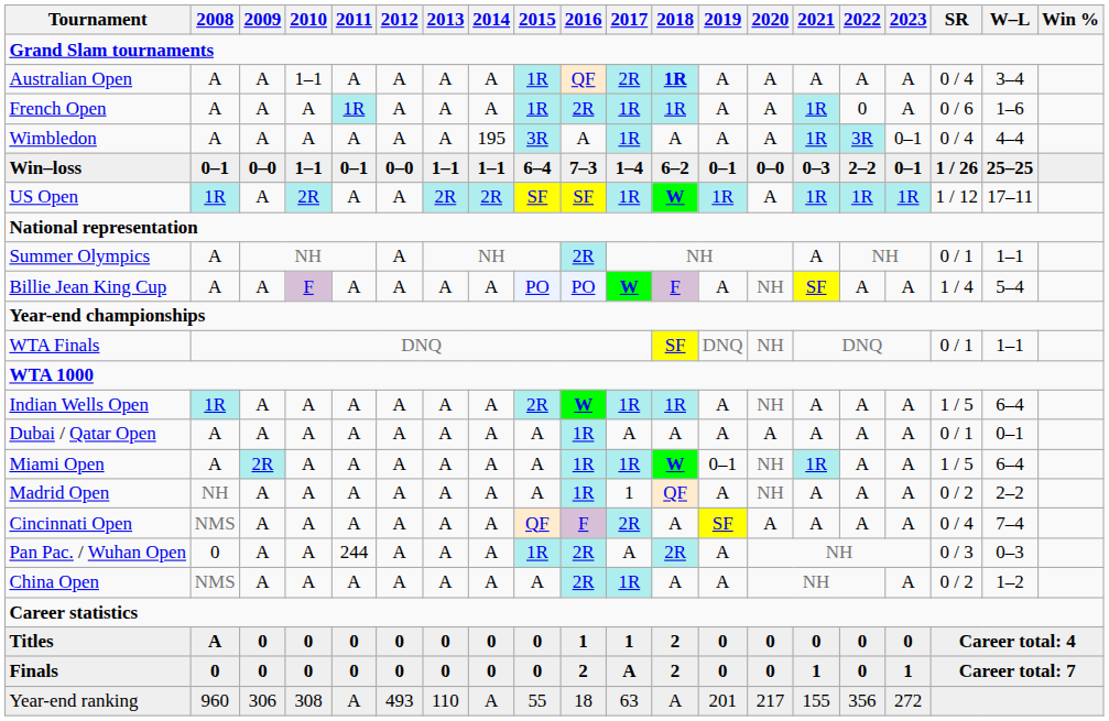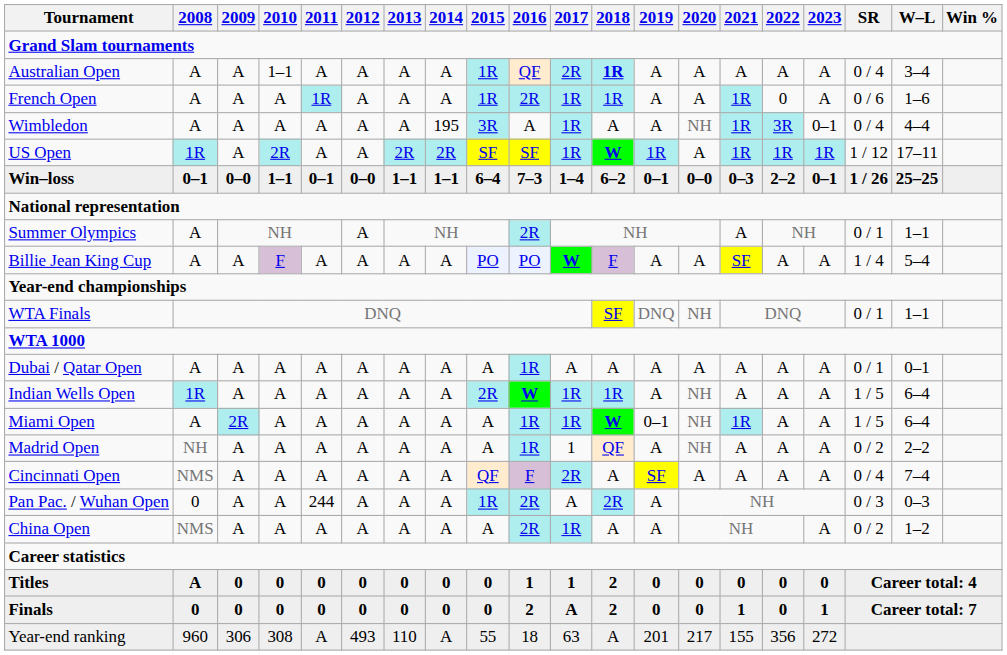Wimbledon | 2020: A -> NH
rows swapped: US Open <-> Win–loss
Billie Jean King Cup | 2020: NH -> A
rows swapped: Dubai / Qatar Open <-> Indian Wells Open
